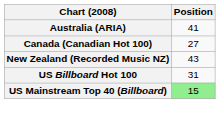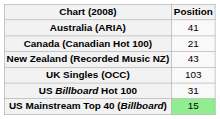Canada (Canadian Hot 100) | Position: 27 -> 21
+ row: UK Singles (OCC) | 103
